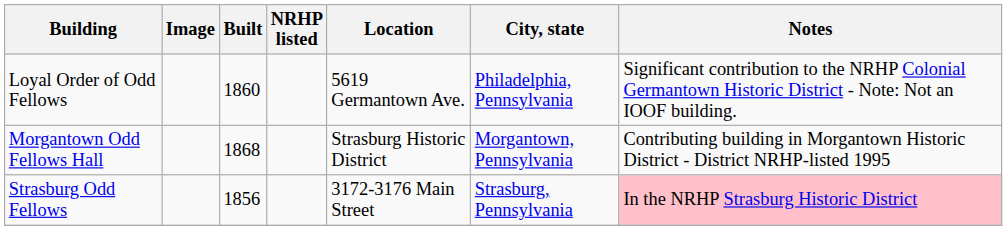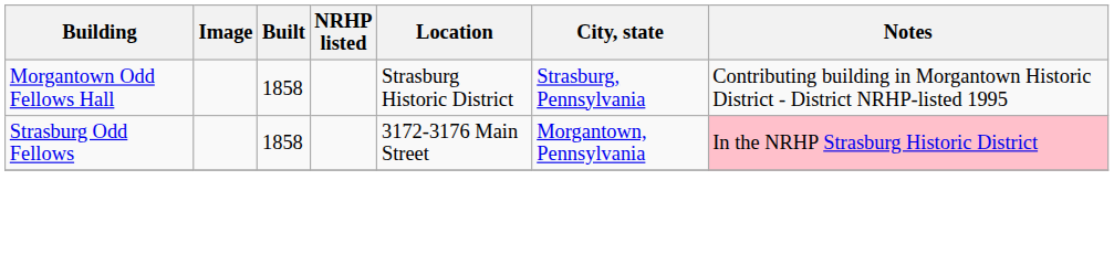- row: Loyal Order of Odd Fellows | 1860 | 5619 Germantown Ave. | Philadelphia, Pennsylvania | Significant contribution to the NRHP Colonial Germantown Historic District - Note: Not an IOOF building.
Morgantown Odd Fellows Hall | Built: 1868 -> 1858
Morgantown Odd Fellows Hall | City, state: Morgantown, Pennsylvania -> Strasburg, Pennsylvania
Strasburg Odd Fellows | Built: 1856 -> 1858
Strasburg Odd Fellows | City, state: Strasburg, Pennsylvania -> Morgantown, Pennsylvania
